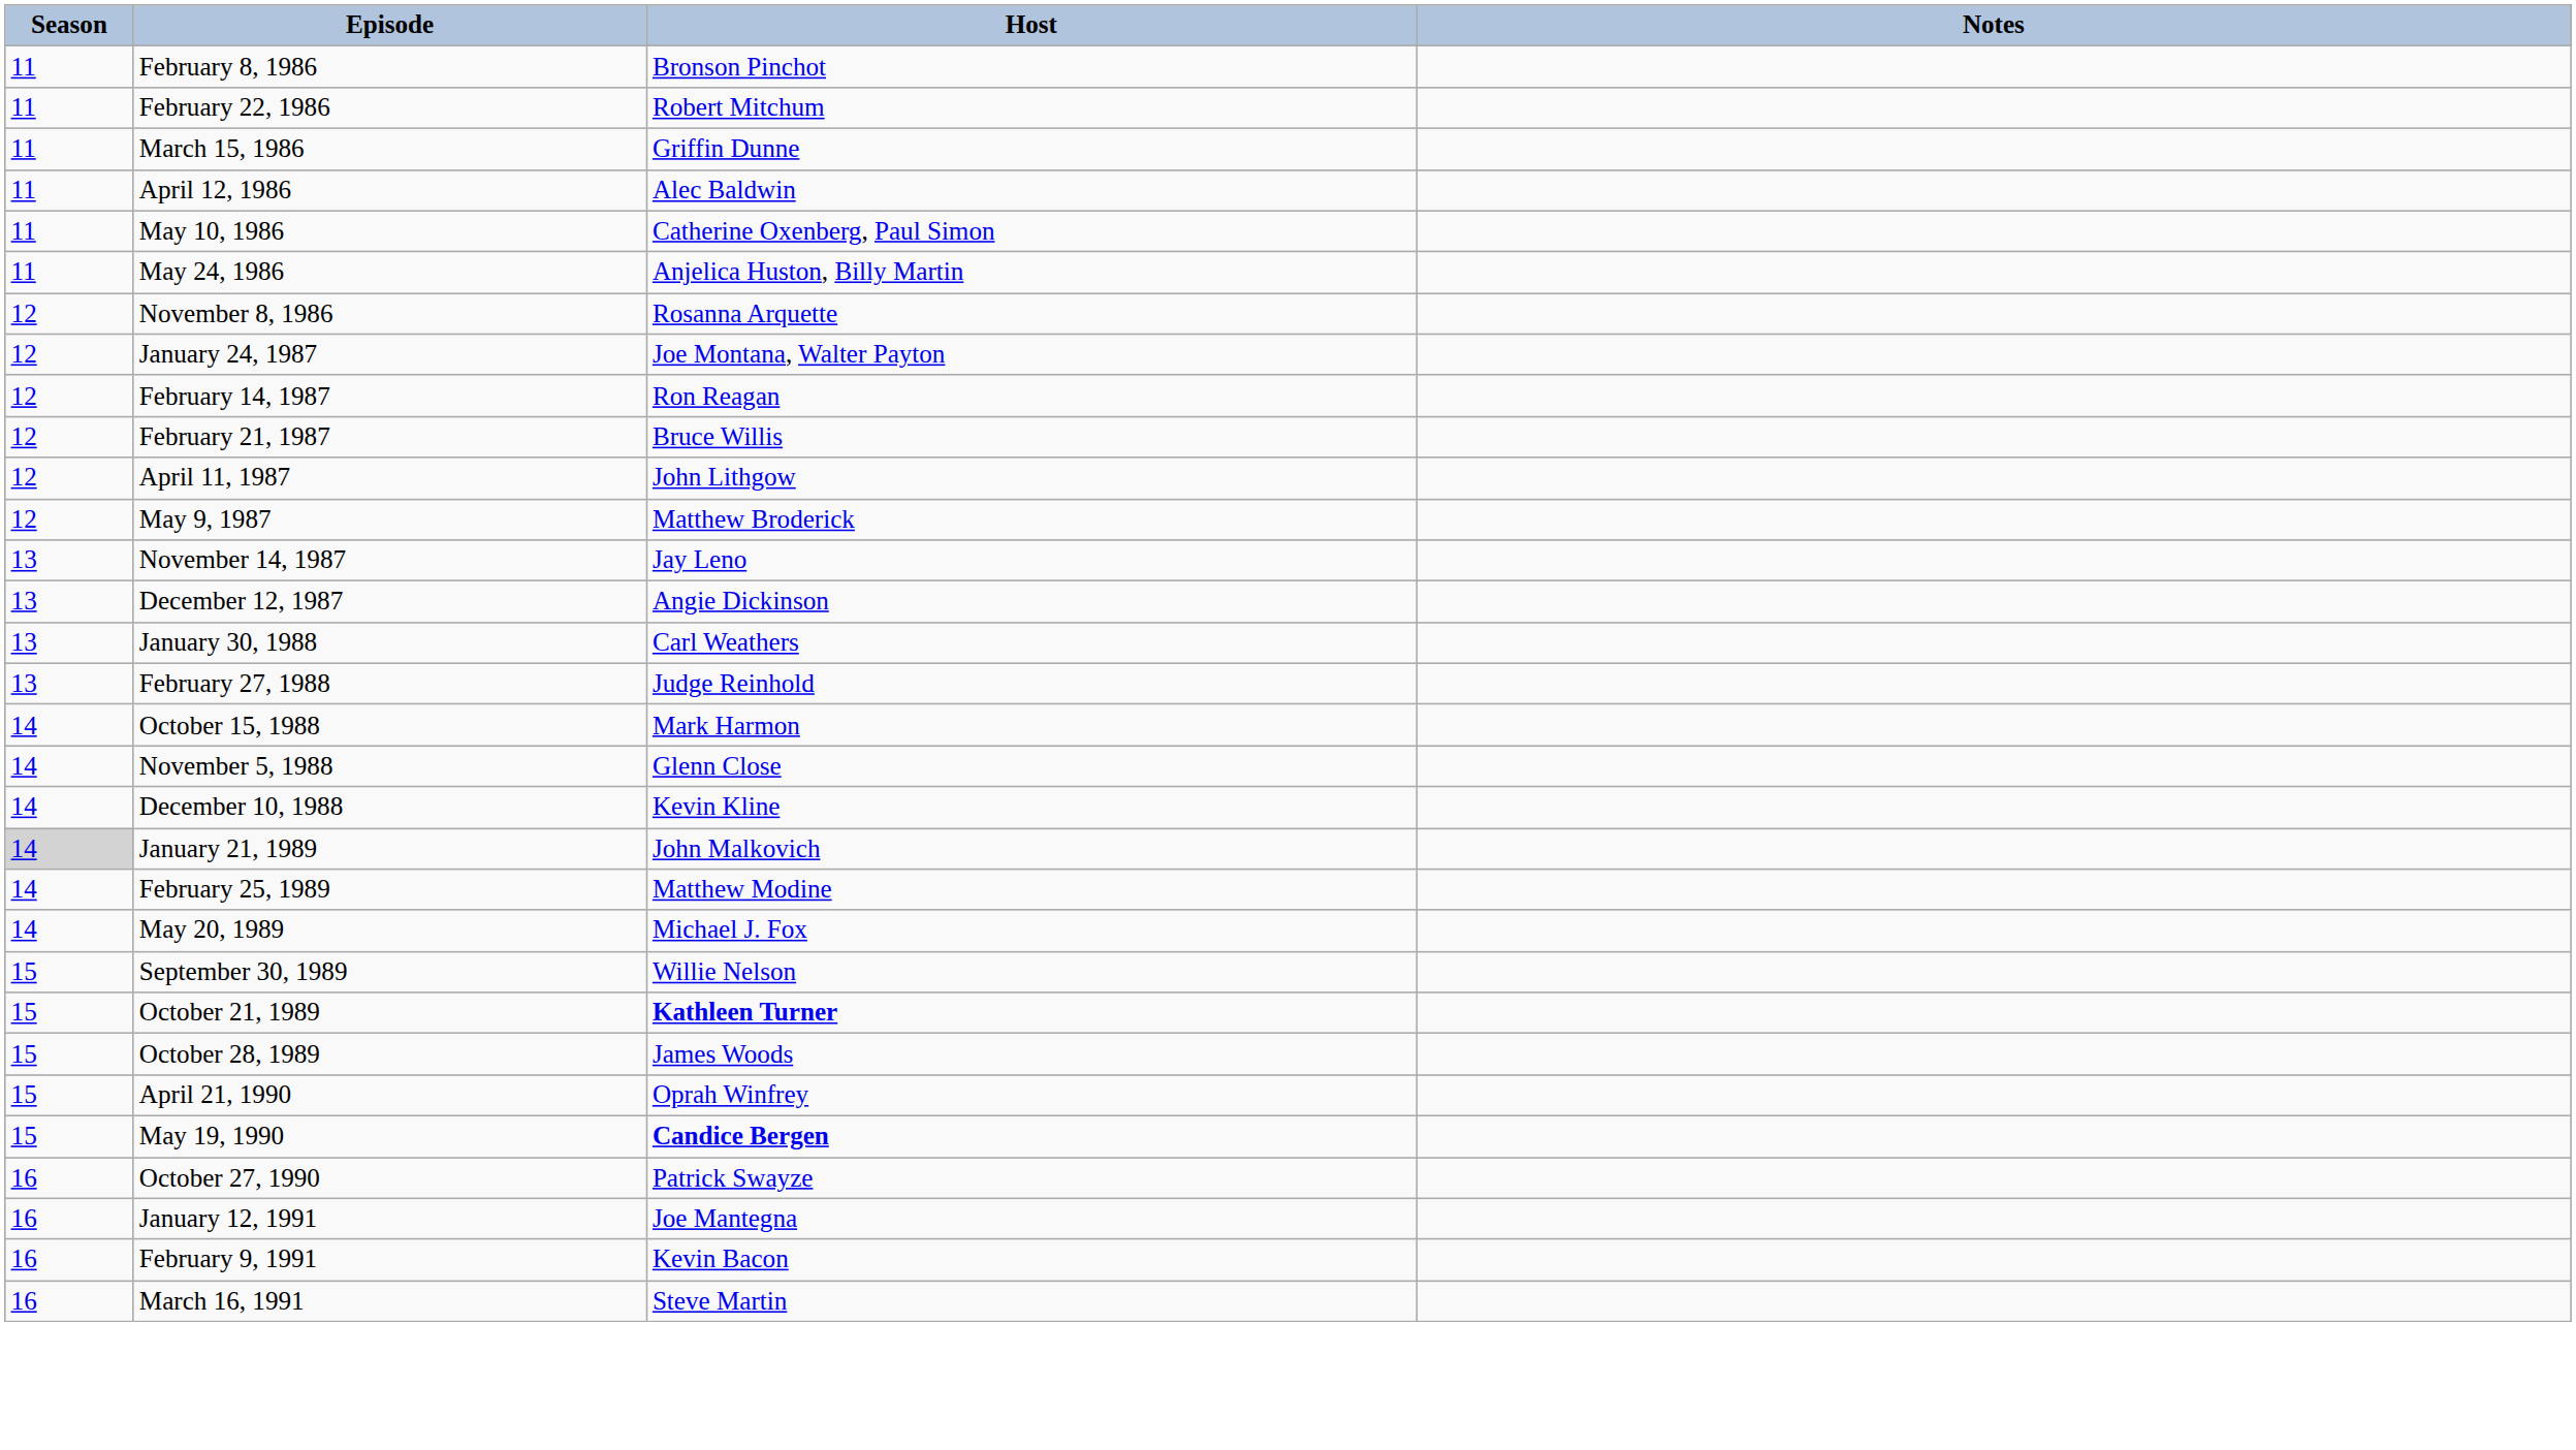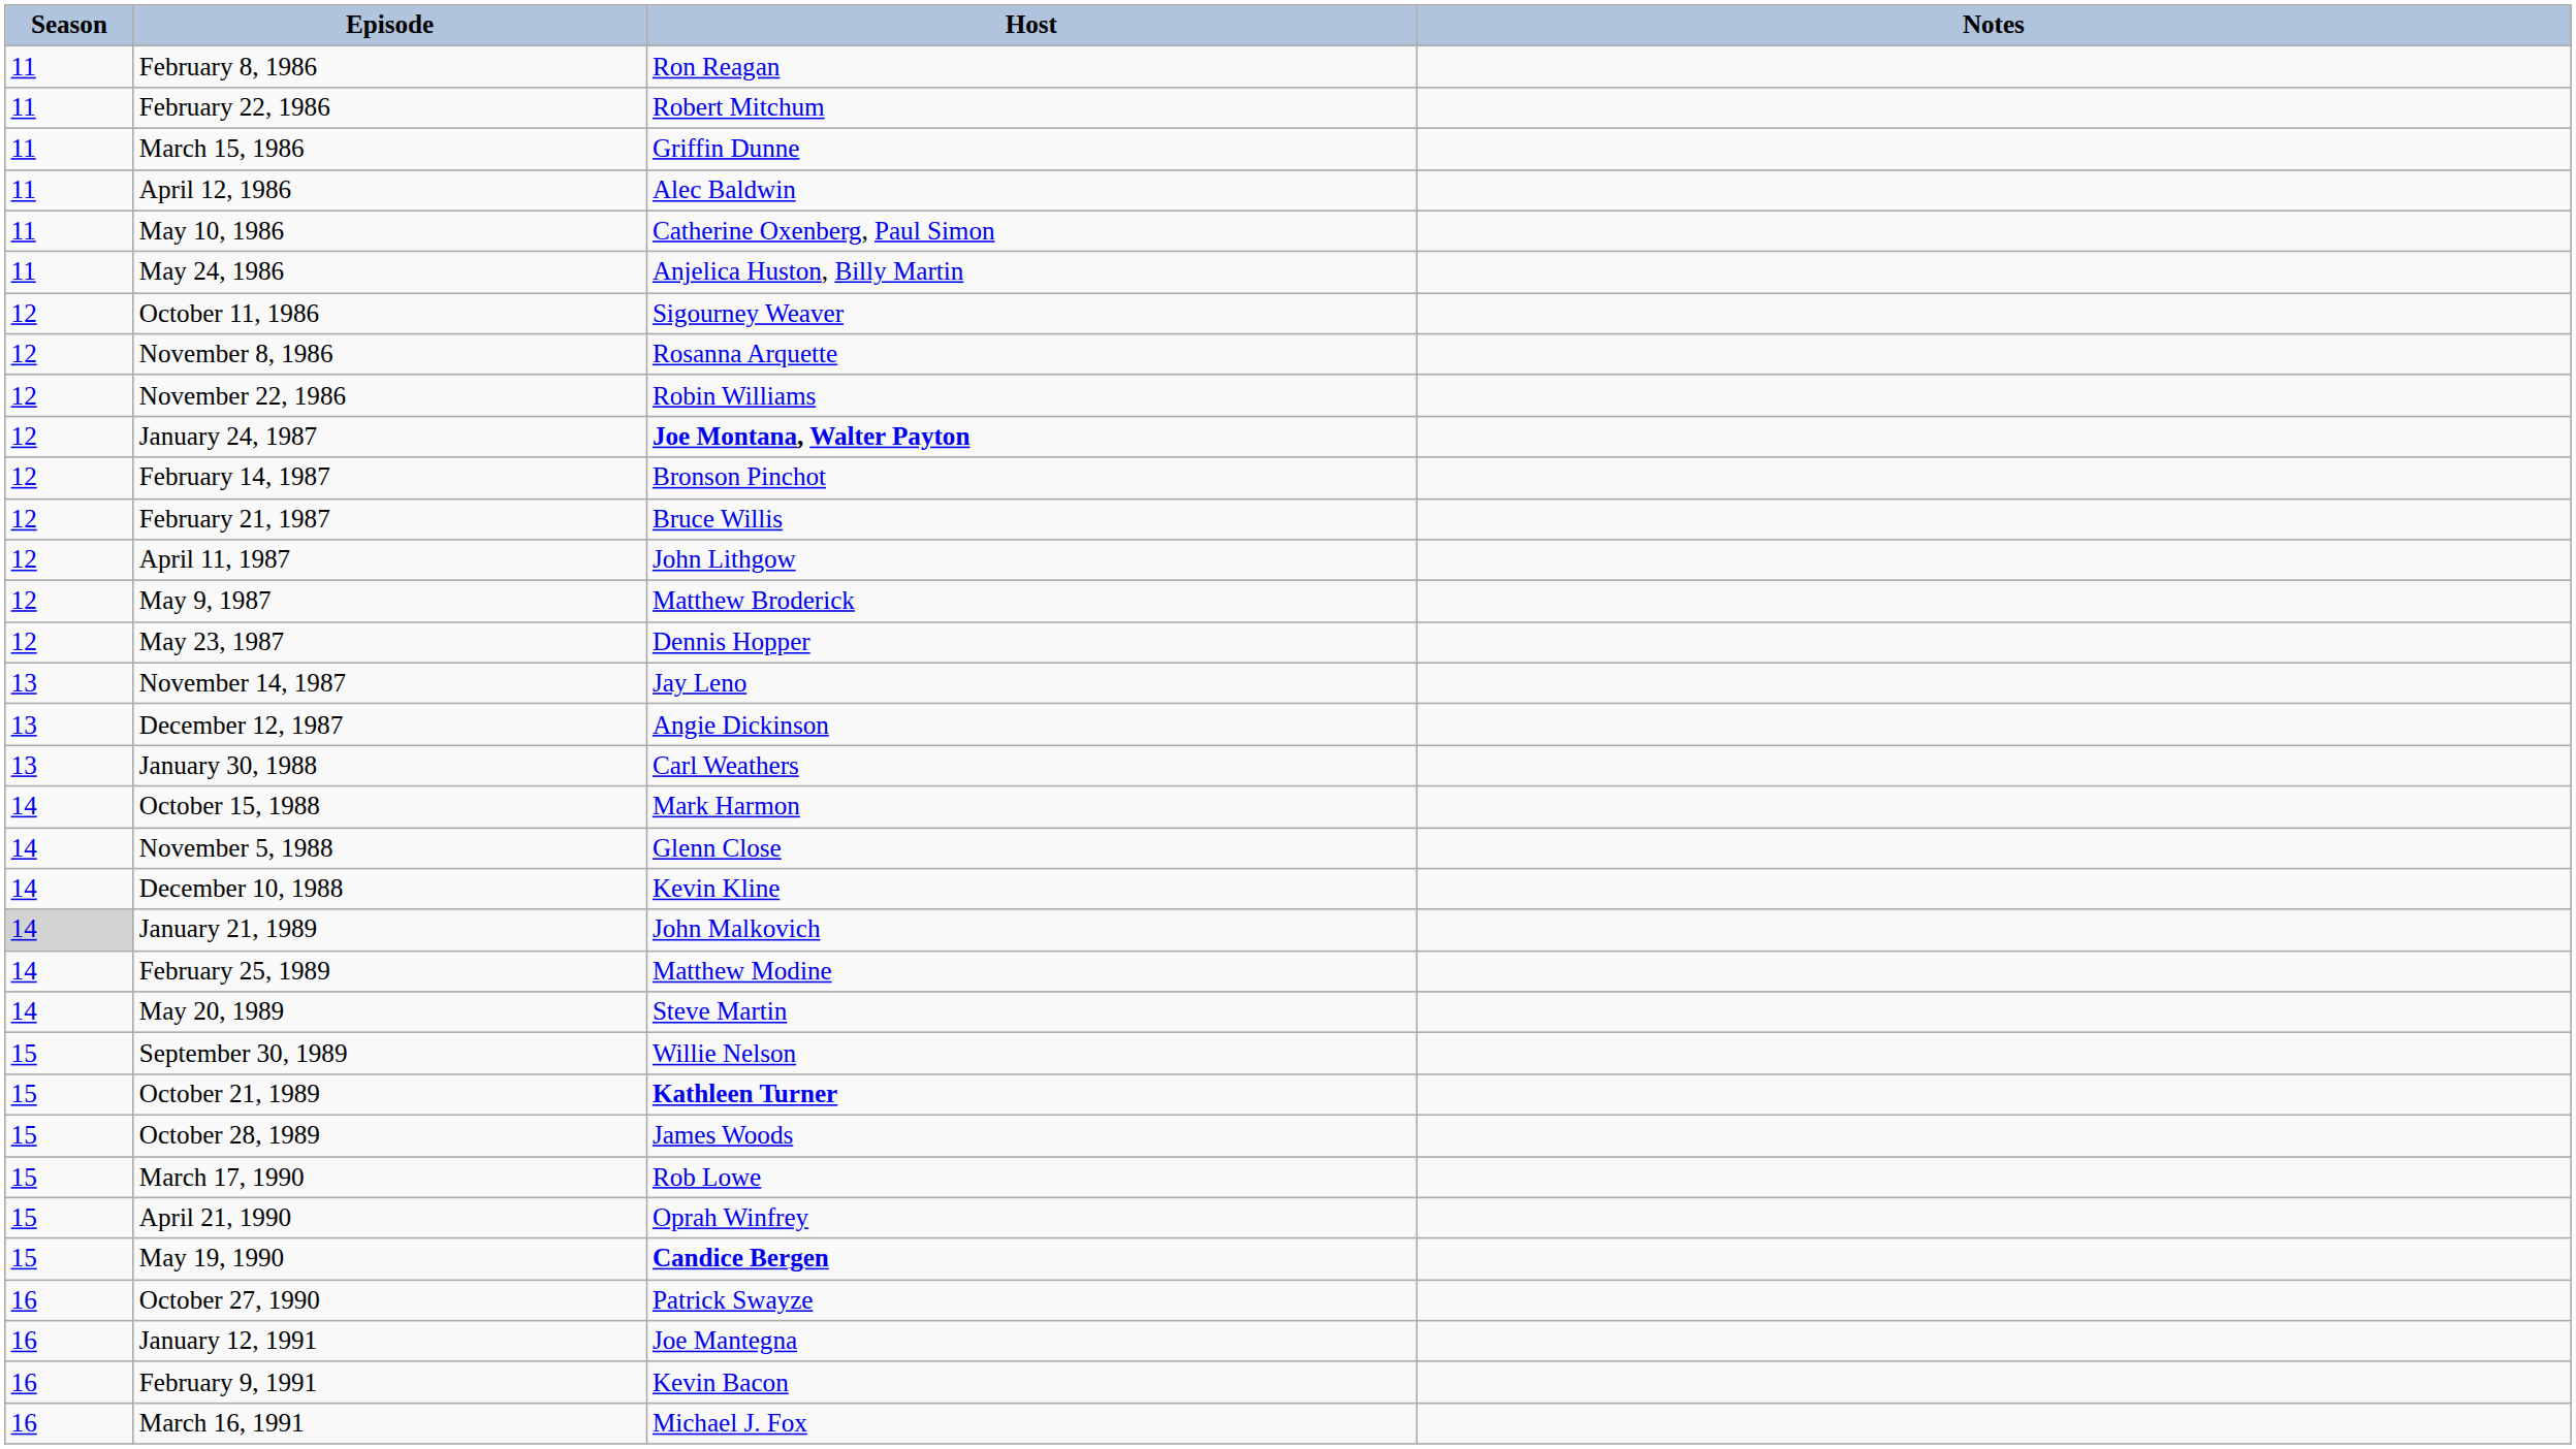February 8, 1986 | Host: Bronson Pinchot -> Ron Reagan
+ row: 12 | October 11, 1986 | Sigourney Weaver
+ row: 12 | November 22, 1986 | Robin Williams
January 24, 1987 | Host: normal -> bold
February 14, 1987 | Host: Ron Reagan -> Bronson Pinchot
+ row: 12 | May 23, 1987 | Dennis Hopper
- row: 13 | February 27, 1988 | Judge Reinhold
May 20, 1989 | Host: Michael J. Fox -> Steve Martin
+ row: 15 | March 17, 1990 | Rob Lowe
March 16, 1991 | Host: Steve Martin -> Michael J. Fox
